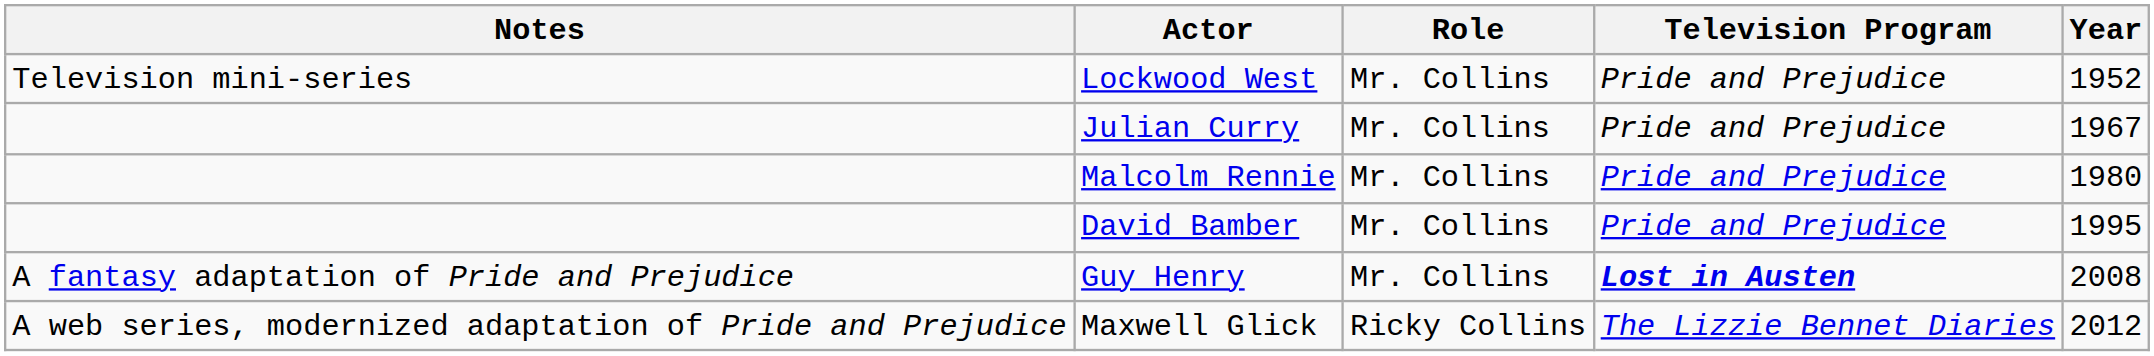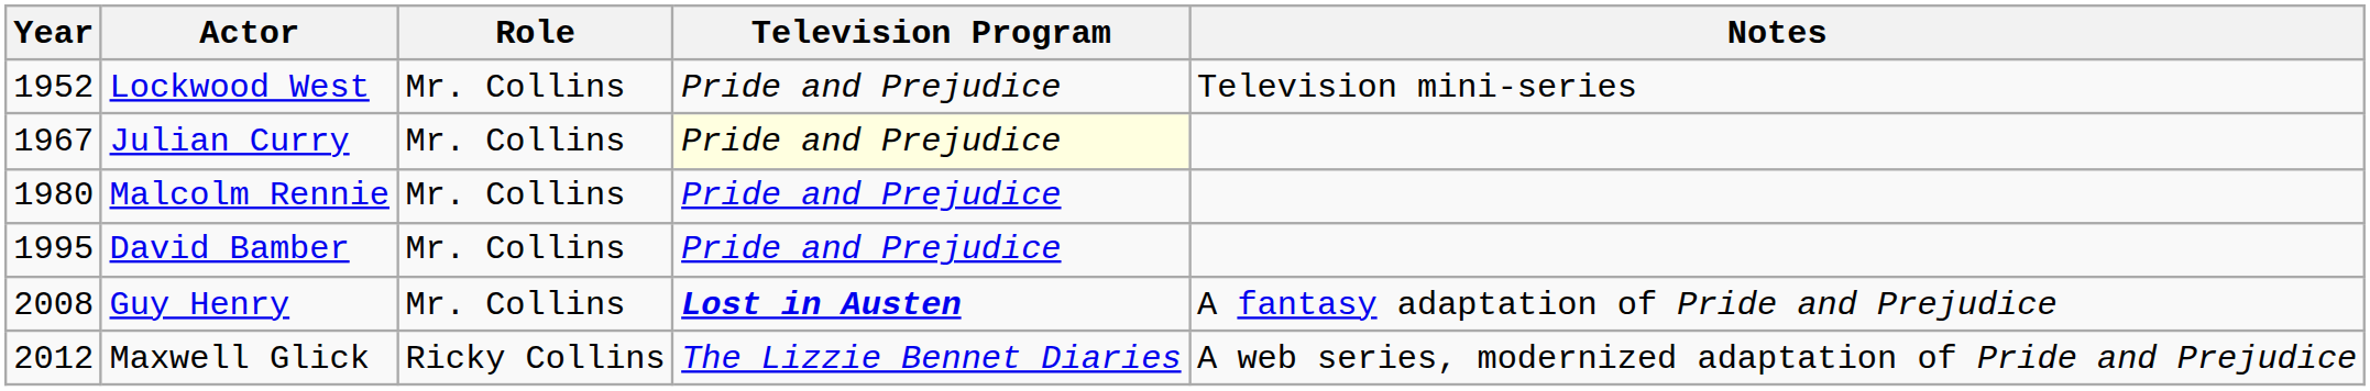columns swapped: Year <-> Notes
Julian Curry | Television Program: no background -> lightyellow background
